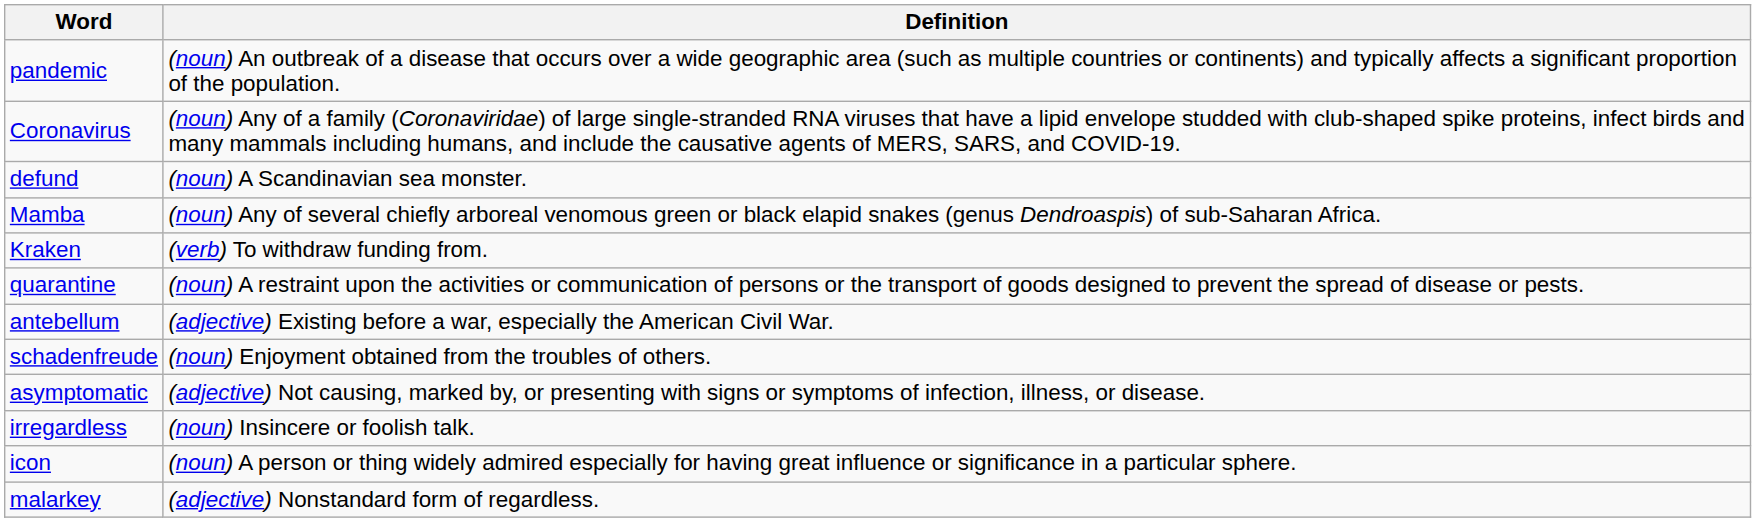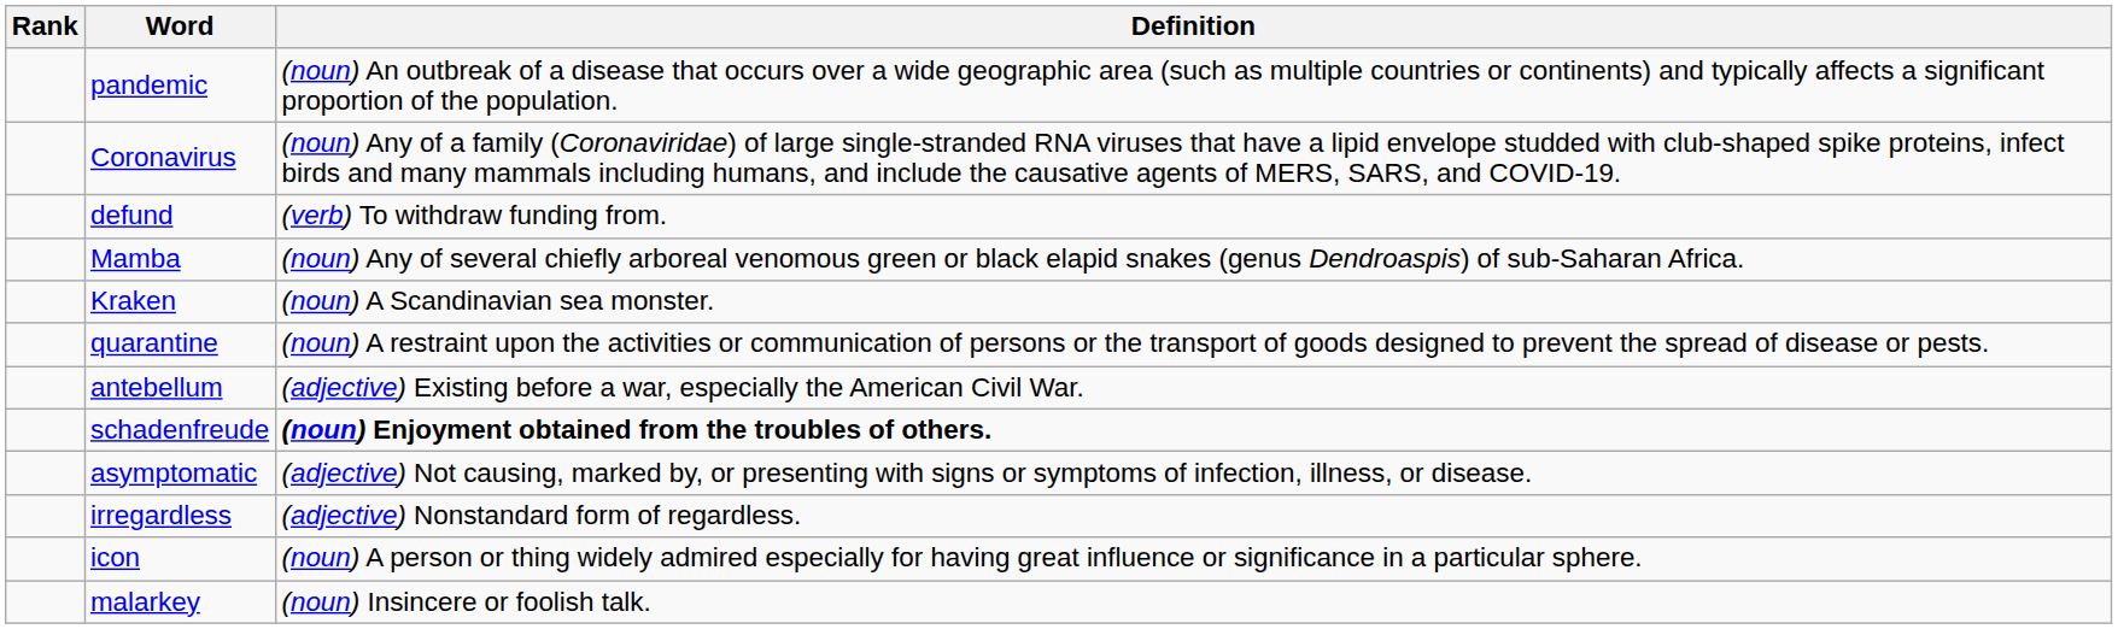+ column: Rank
defund | Definition: (noun) A Scandinavian sea monster. -> (verb) To withdraw funding from.
Kraken | Definition: (verb) To withdraw funding from. -> (noun) A Scandinavian sea monster.
schadenfreude | Definition: normal -> bold
irregardless | Definition: (noun) Insincere or foolish talk. -> (adjective) Nonstandard form of regardless.
malarkey | Definition: (adjective) Nonstandard form of regardless. -> (noun) Insincere or foolish talk.
